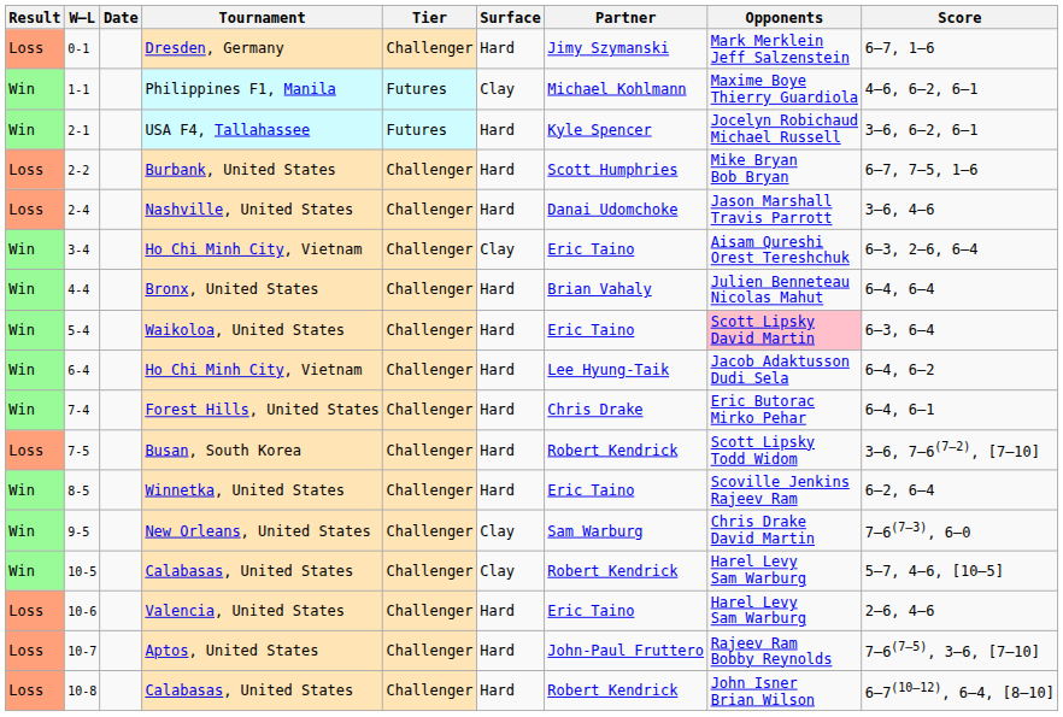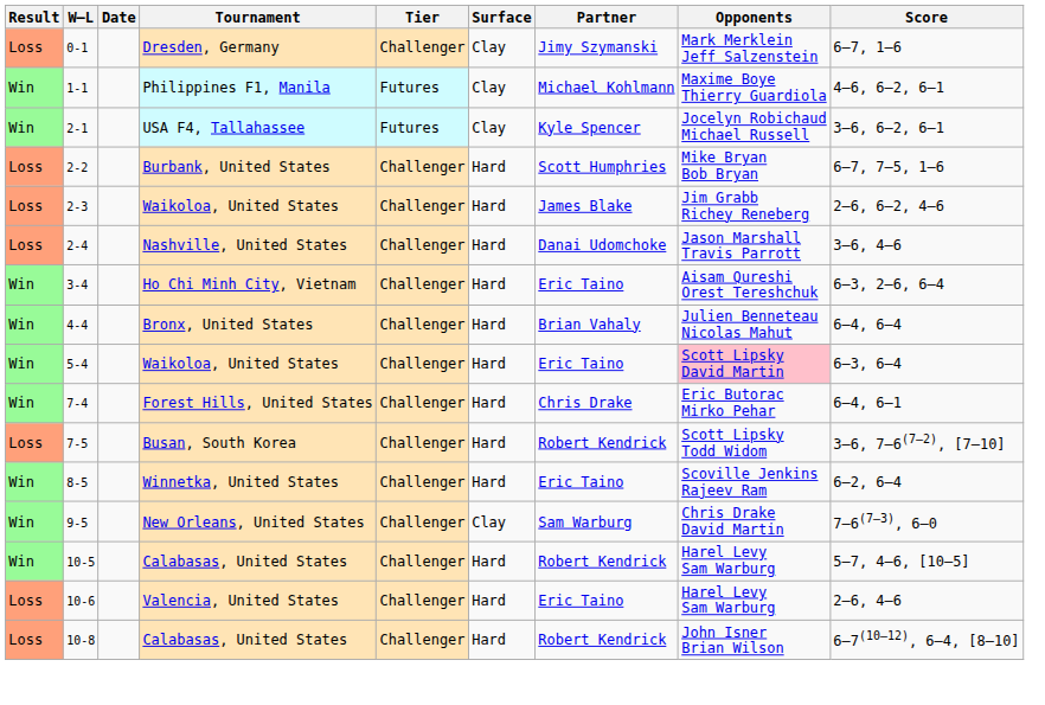0-1 | Surface: Hard -> Clay
2-1 | Surface: Hard -> Clay
+ row: Loss | 2-3 | Waikoloa, United States | Challenger | Hard | James Blake | Jim Grabb Richey Reneberg | 2–6, 6–2, 4–6
3-4 | Surface: Clay -> Hard
- row: Win | 6-4 | Ho Chi Minh City, Vietnam | Challenger | Hard | Lee Hyung-Taik | Jacob Adaktusson Dudi Sela | 6–4, 6–2
10-5 | Surface: Clay -> Hard
- row: Loss | 10-7 | Aptos, United States | Challenger | Hard | John-Paul Fruttero | Rajeev Ram Bobby Reynolds | 7–6(7–5), 3–6, [7–10]
